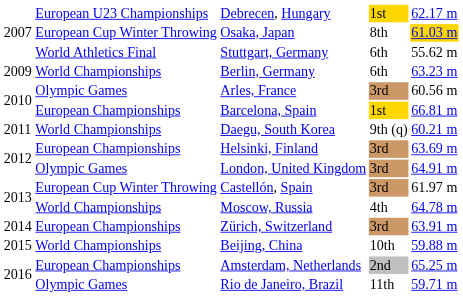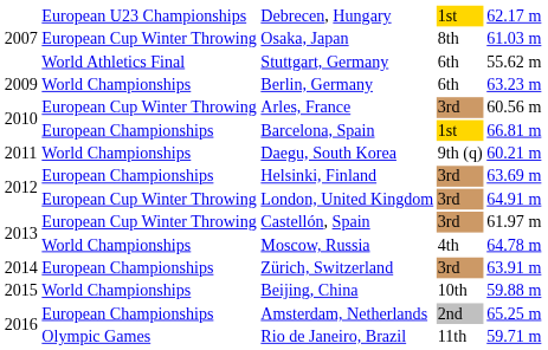Osaka, Japan | column 5: gold background -> no background
Arles, France | column 2: Olympic Games -> European Cup Winter Throwing
London, United Kingdom | column 2: Olympic Games -> European Cup Winter Throwing
